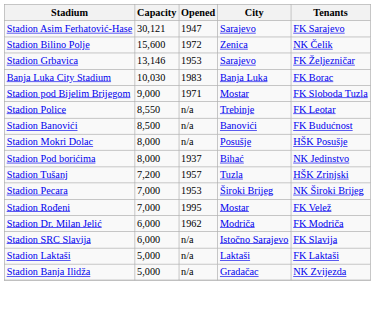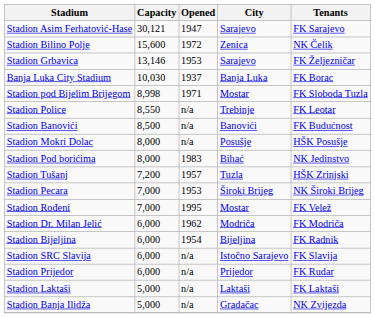Banja Luka City Stadium | Opened: 1983 -> 1937
Stadion pod Bijelim Brijegom | Capacity: 9,000 -> 8,998
Stadion Pod borićima | Opened: 1937 -> 1983
+ row: Stadion Bijeljina | 6,000 | 1954 | Bijeljina | FK Radnik
+ row: Stadion Prijedor | 6,000 | n/a | Prijedor | FK Rudar
